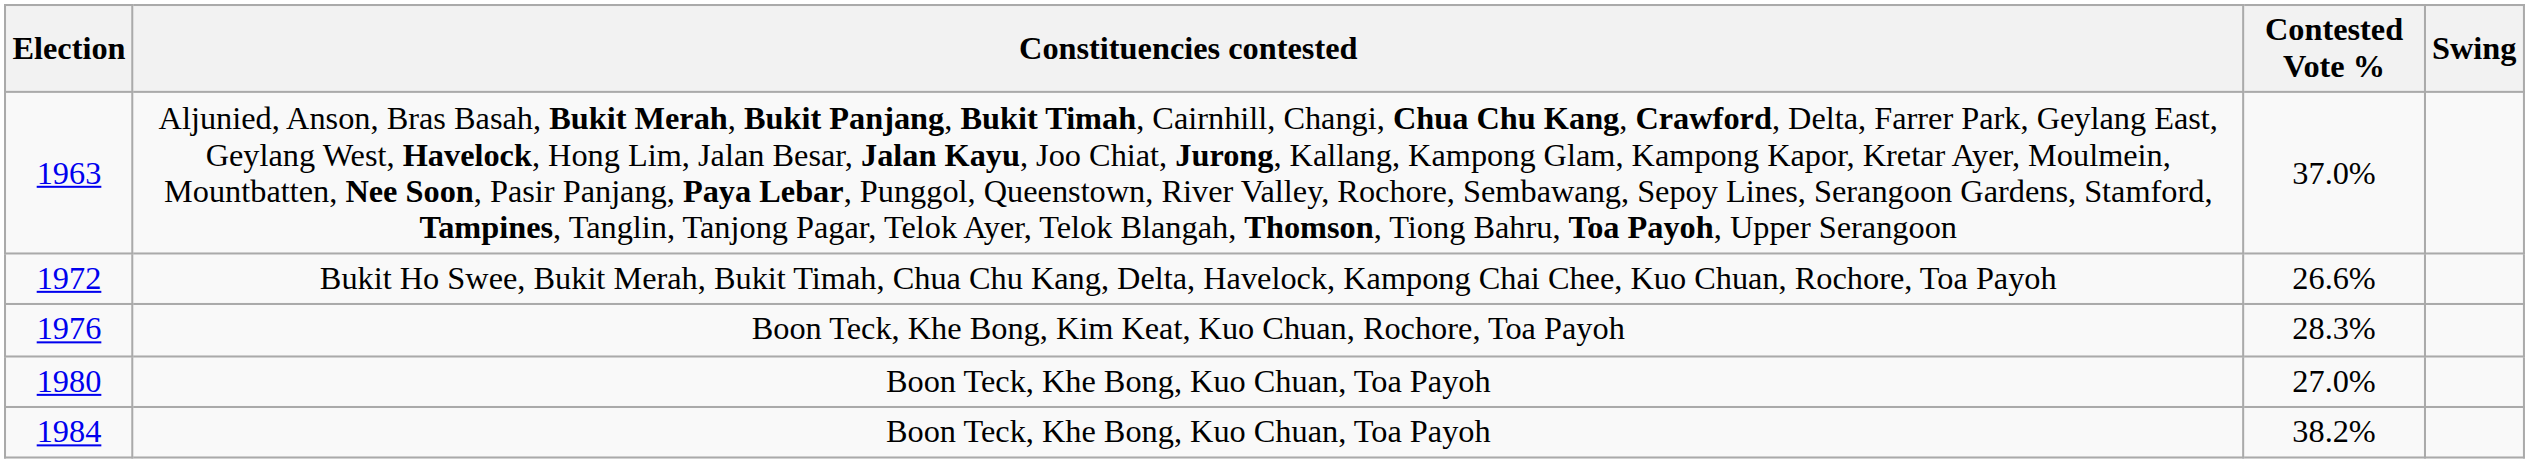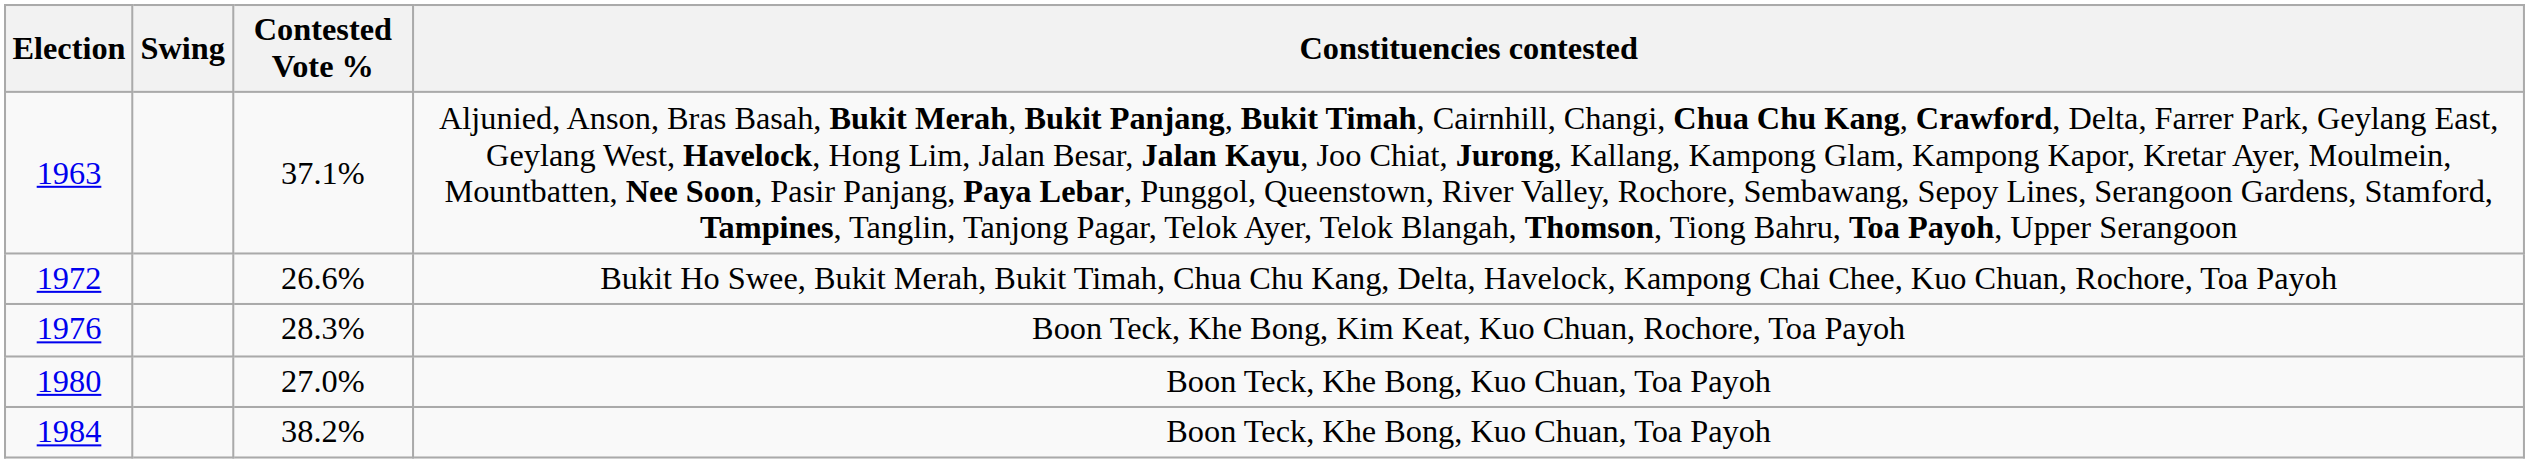columns swapped: Constituencies contested <-> Swing
1963 | Contested Vote %: 37.0% -> 37.1%
